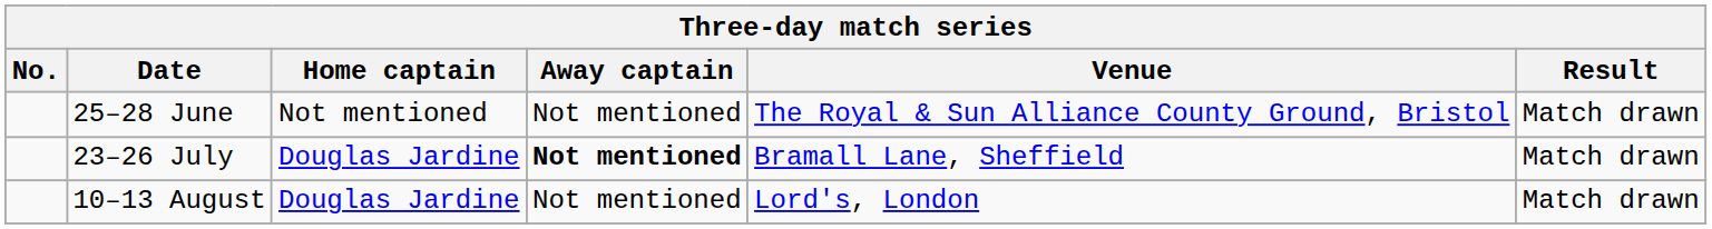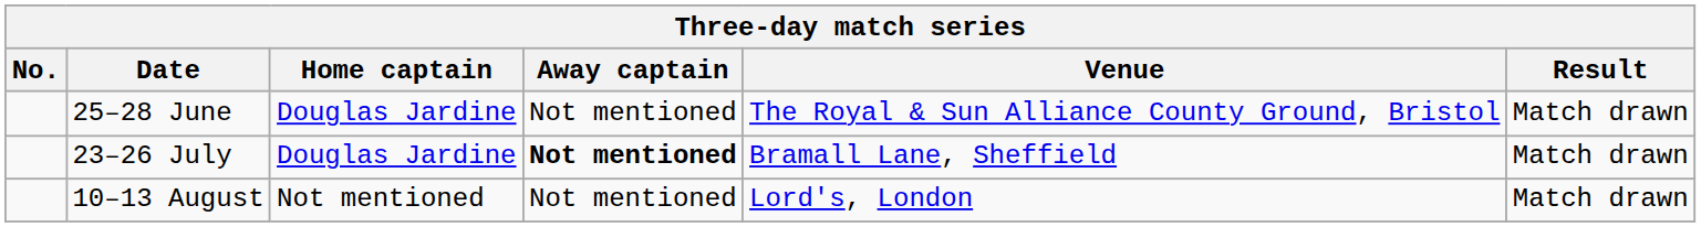25–28 June | Home captain: Not mentioned -> Douglas Jardine
10–13 August | Home captain: Douglas Jardine -> Not mentioned
